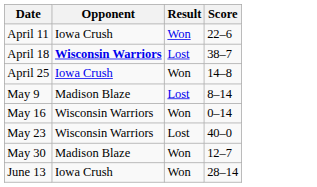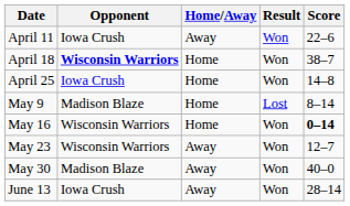+ column: Home/Away | Away | Home | Home | Home | Home | Away | Away | Away
April 18 | Result: Lost -> Won
May 16 | Score: normal -> bold
May 23 | Result: Lost -> Won
May 23 | Score: 40–0 -> 12–7
May 30 | Score: 12–7 -> 40–0
